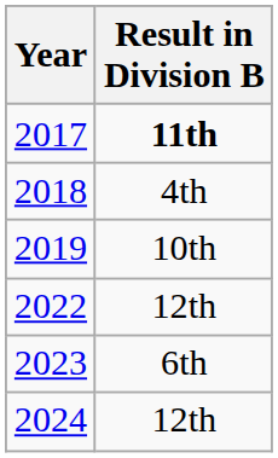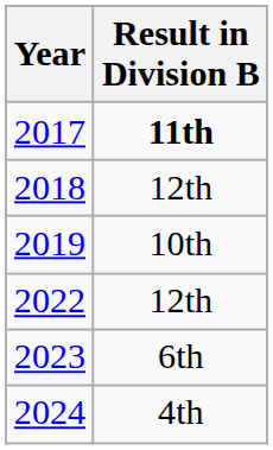2018 | Result in Division B: 4th -> 12th
2024 | Result in Division B: 12th -> 4th
